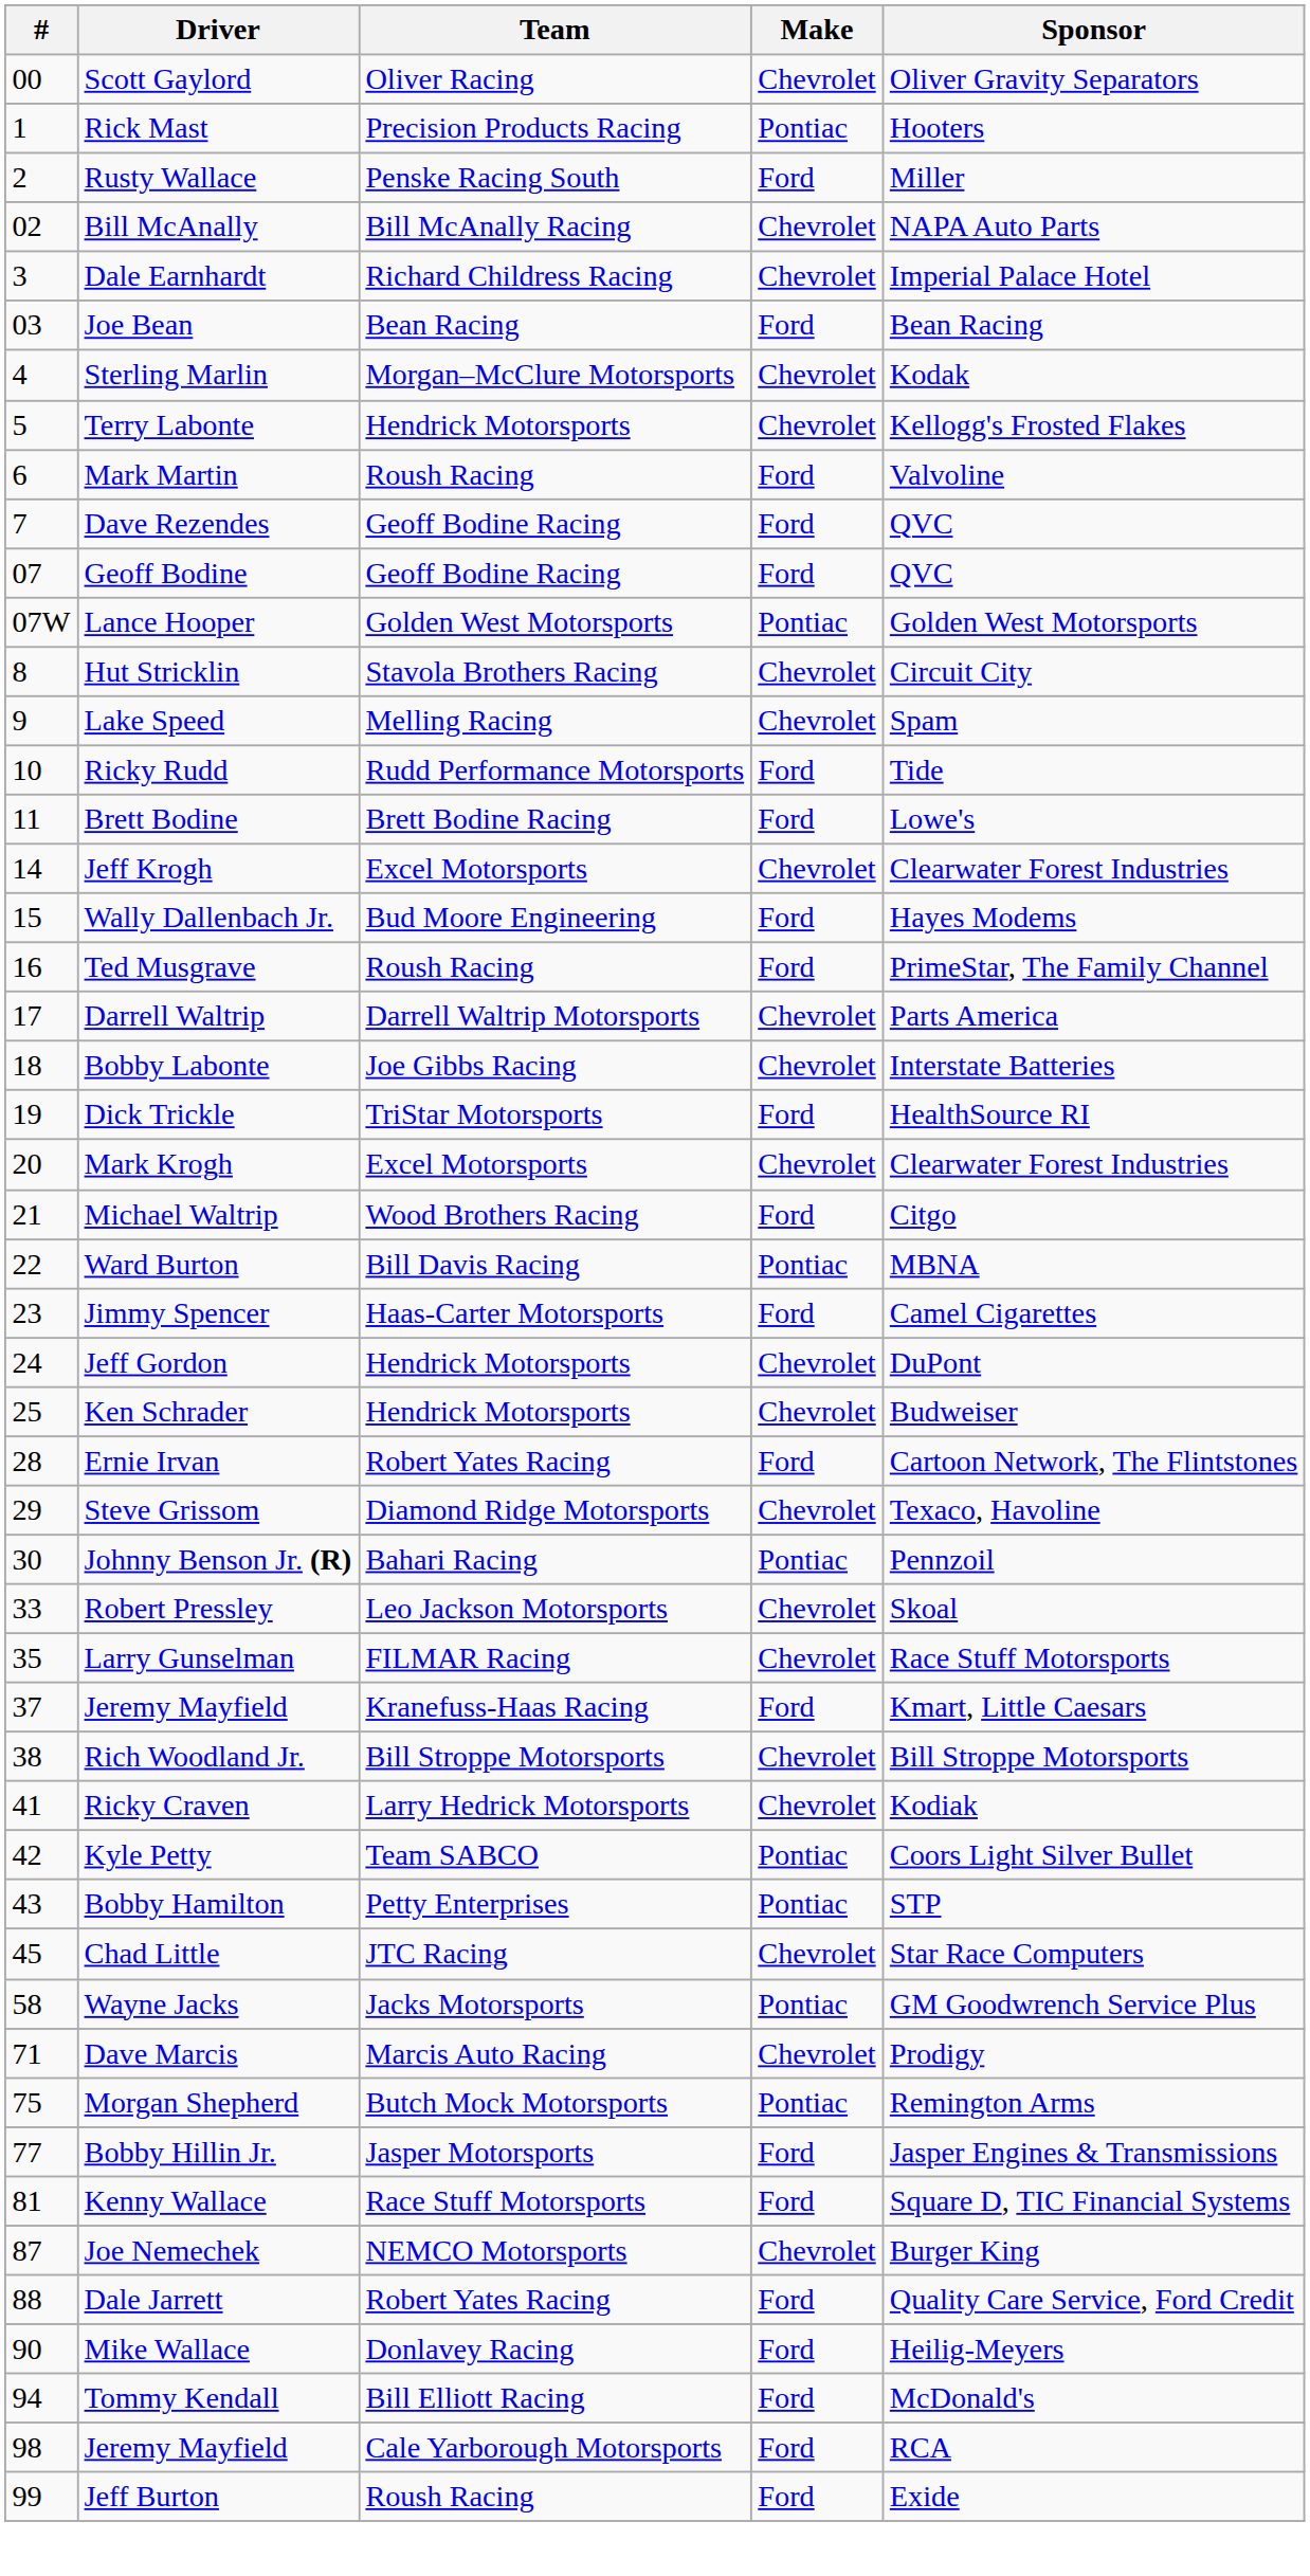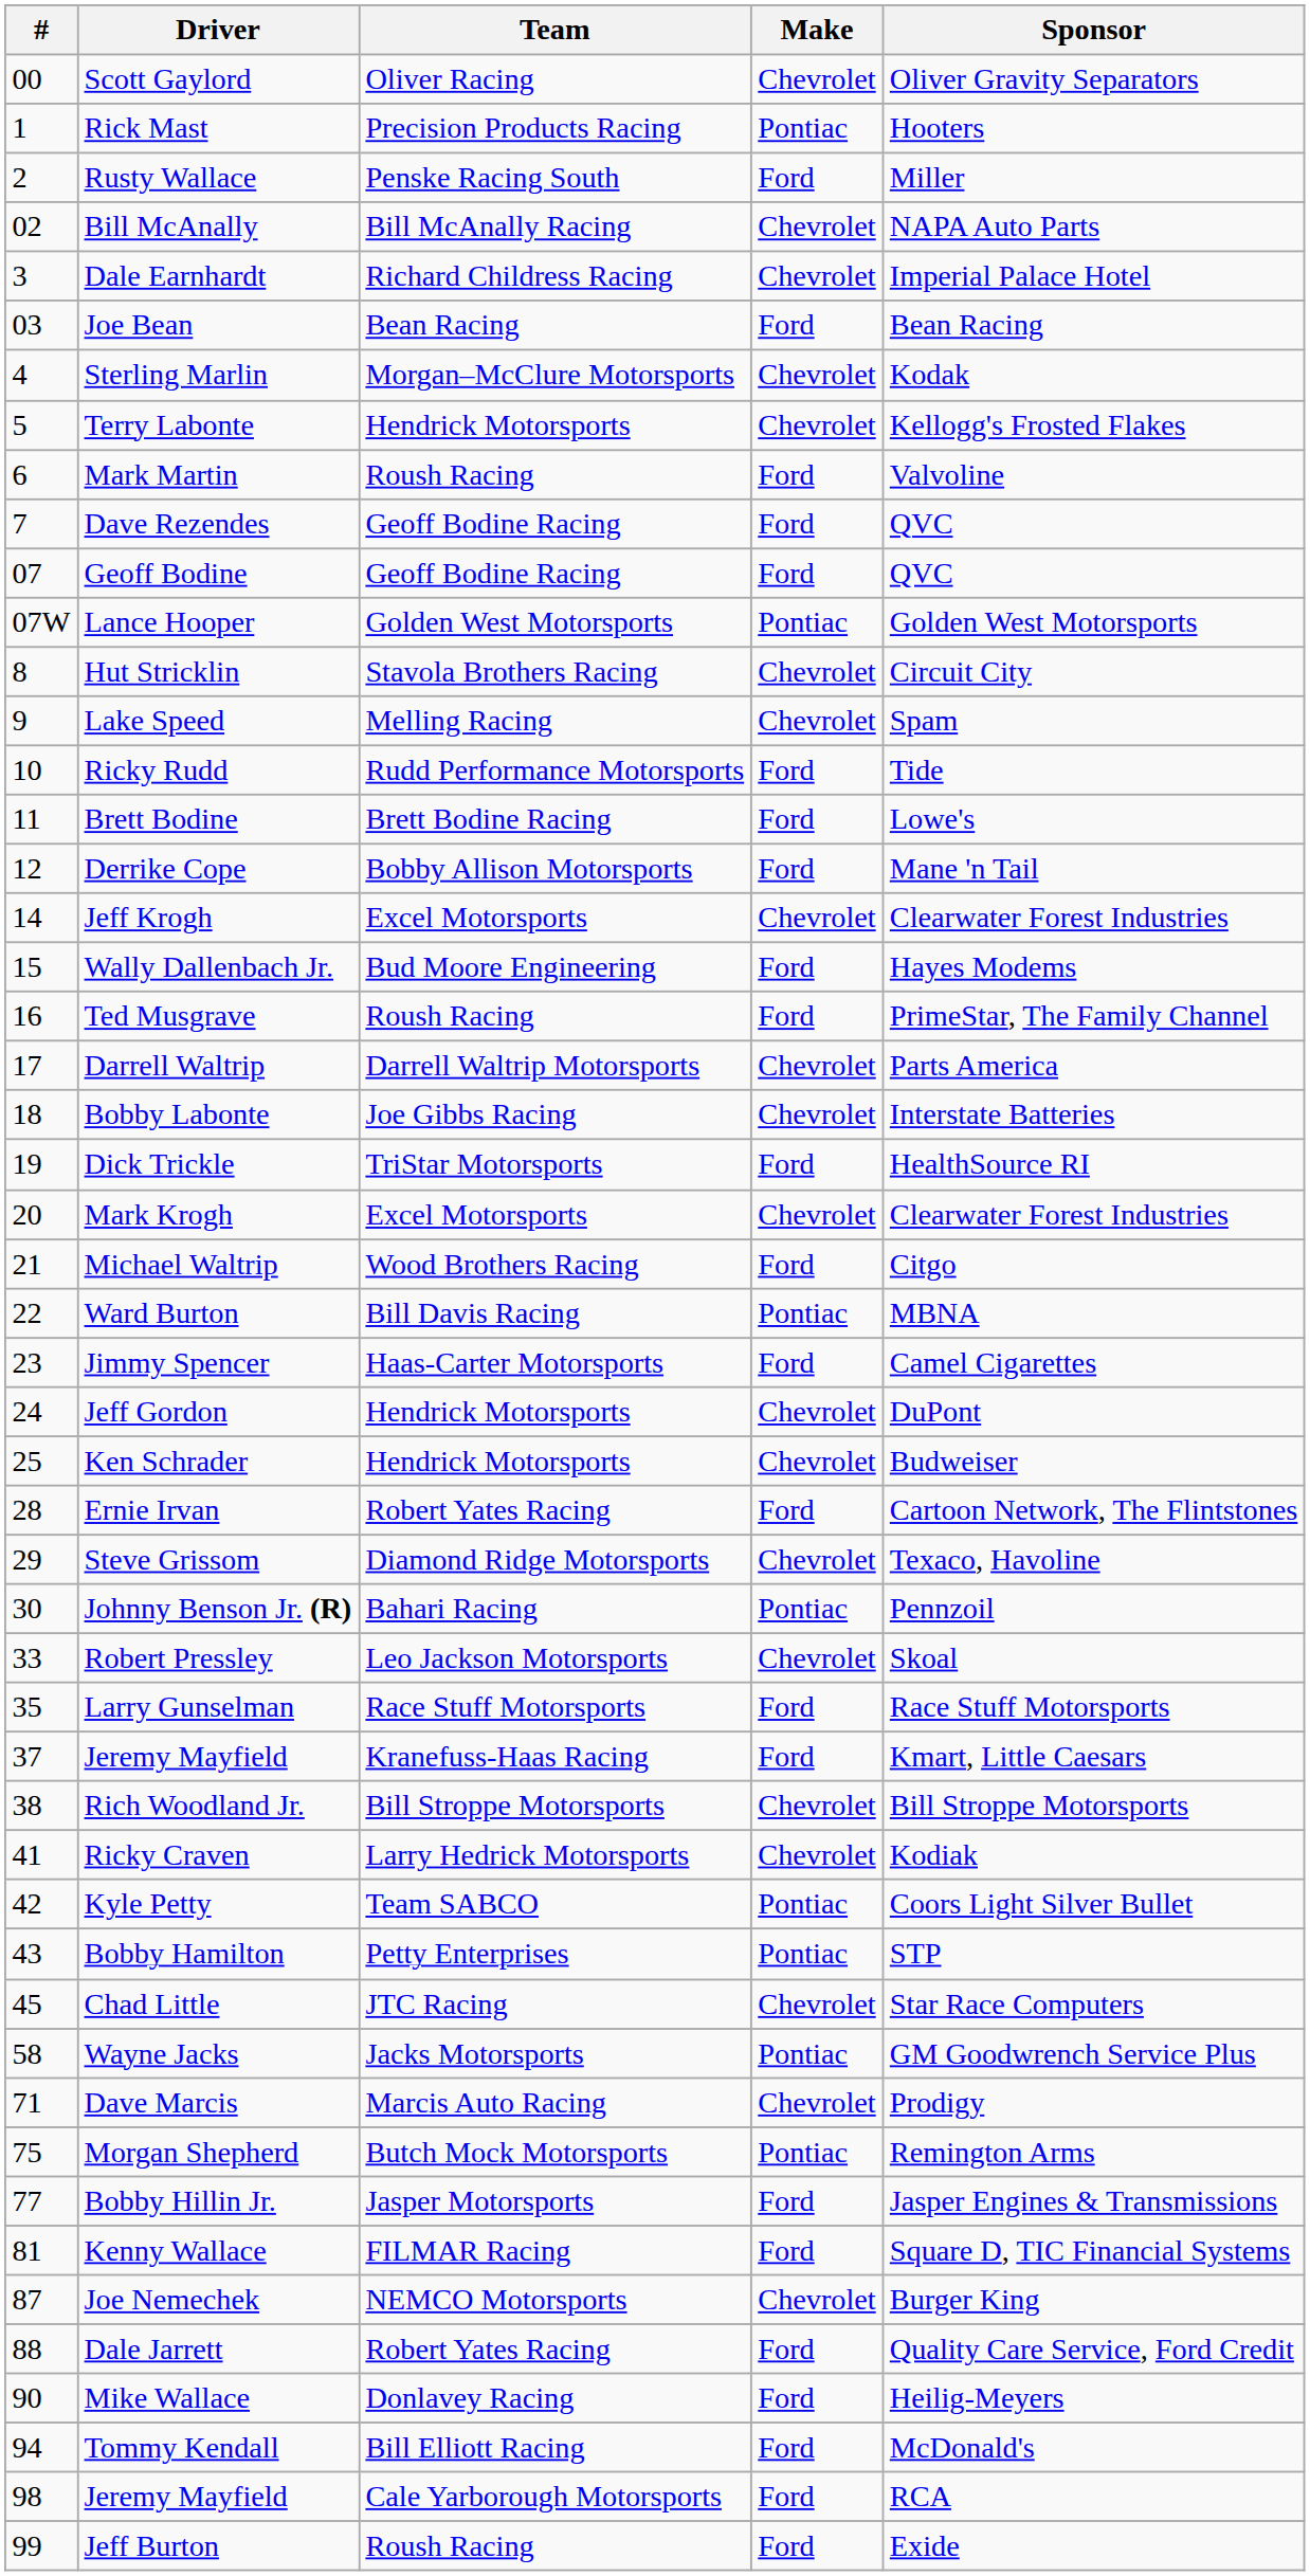+ row: 12 | Derrike Cope | Bobby Allison Motorsports | Ford | Mane 'n Tail
Larry Gunselman | Team: FILMAR Racing -> Race Stuff Motorsports
Larry Gunselman | Make: Chevrolet -> Ford
Kenny Wallace | Team: Race Stuff Motorsports -> FILMAR Racing
